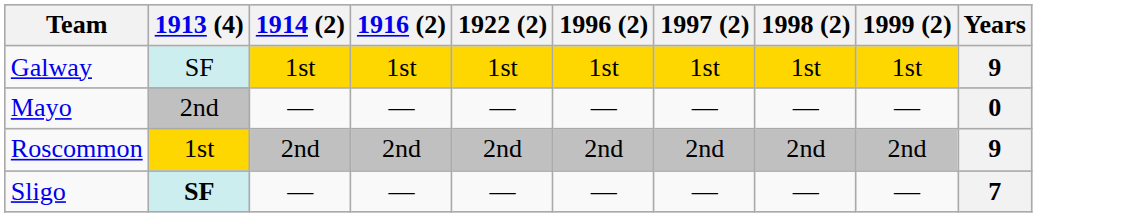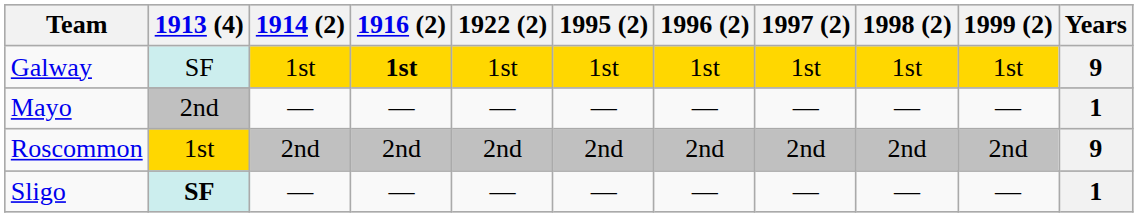+ column: 1995 (2) | 1st | — | 2nd | —
Galway | 1916 (2): normal -> bold
Mayo | Years: 0 -> 1
Sligo | Years: 7 -> 1
